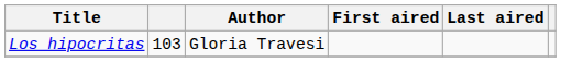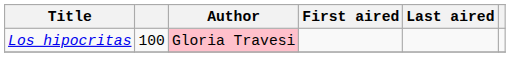Los hipocritas | column 2: 103 -> 100
Los hipocritas | Author: no background -> pink background
